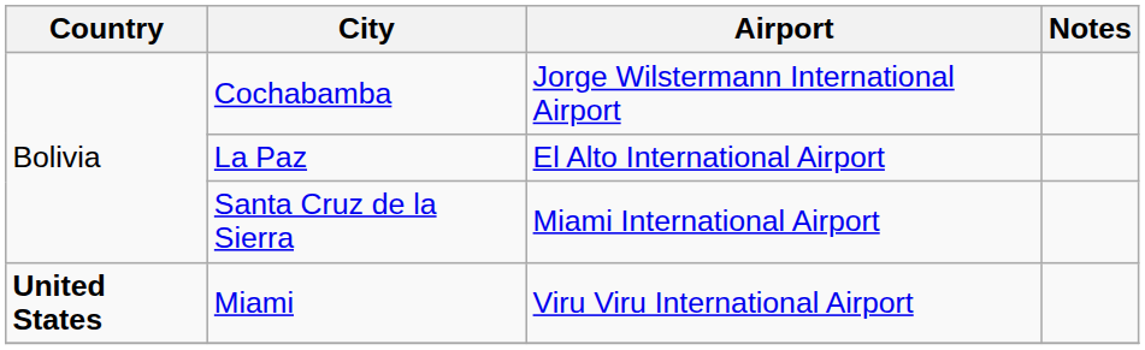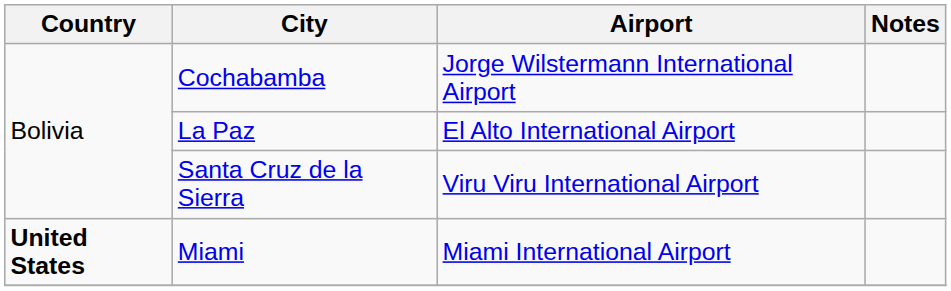Santa Cruz de la Sierra | Airport: Miami International Airport -> Viru Viru International Airport
Miami | Airport: Viru Viru International Airport -> Miami International Airport
